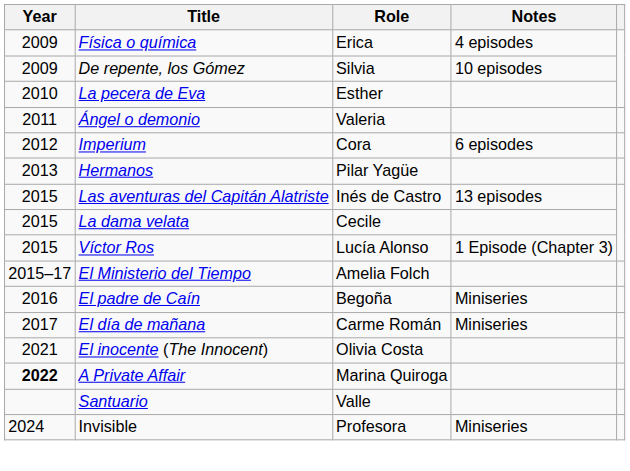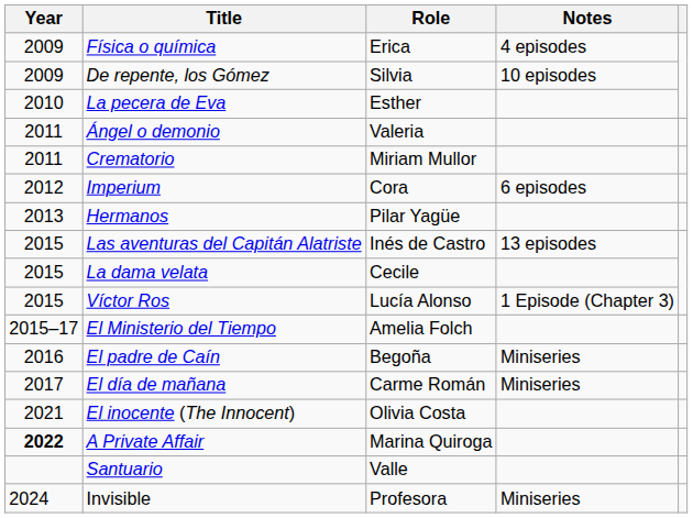+ row: 2011 | Crematorio | Miriam Mullor
